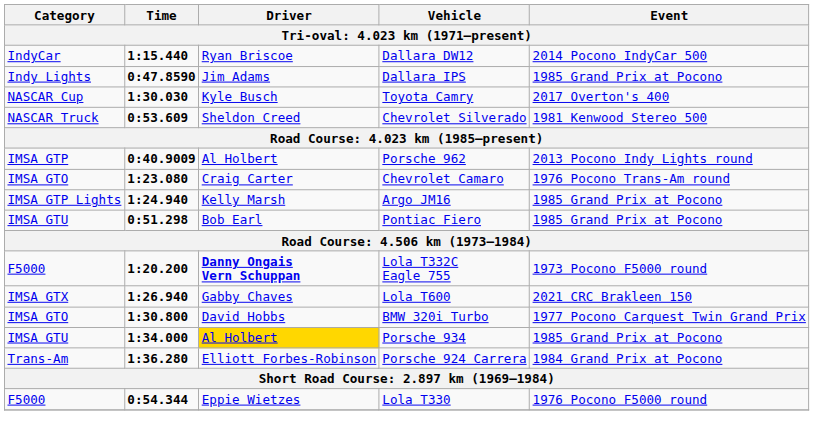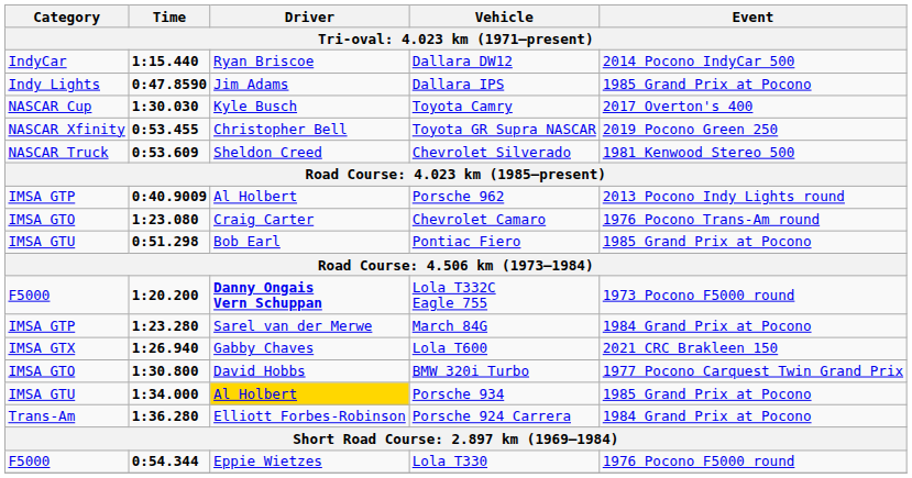+ row: NASCAR Xfinity | 0:53.455 | Christopher Bell | Toyota GR Supra NASCAR | 2019 Pocono Green 250
- row: IMSA GTP Lights | 1:24.940 | Kelly Marsh | Argo JM16 | 1985 Grand Prix at Pocono
+ row: IMSA GTP | 1:23.280 | Sarel van der Merwe | March 84G | 1984 Grand Prix at Pocono
